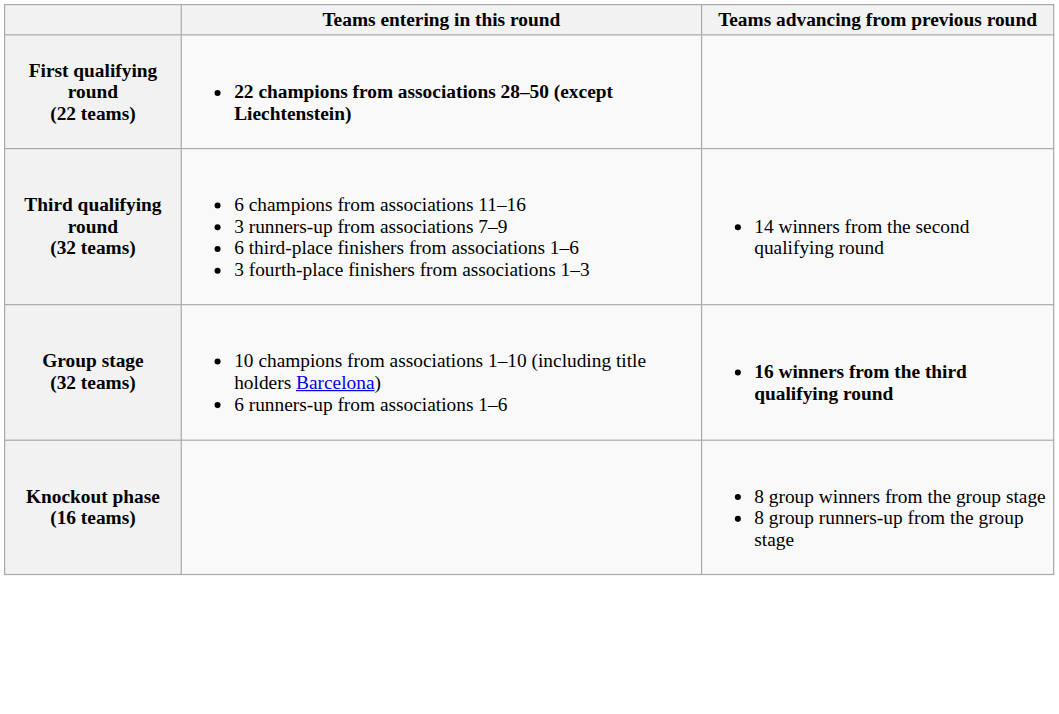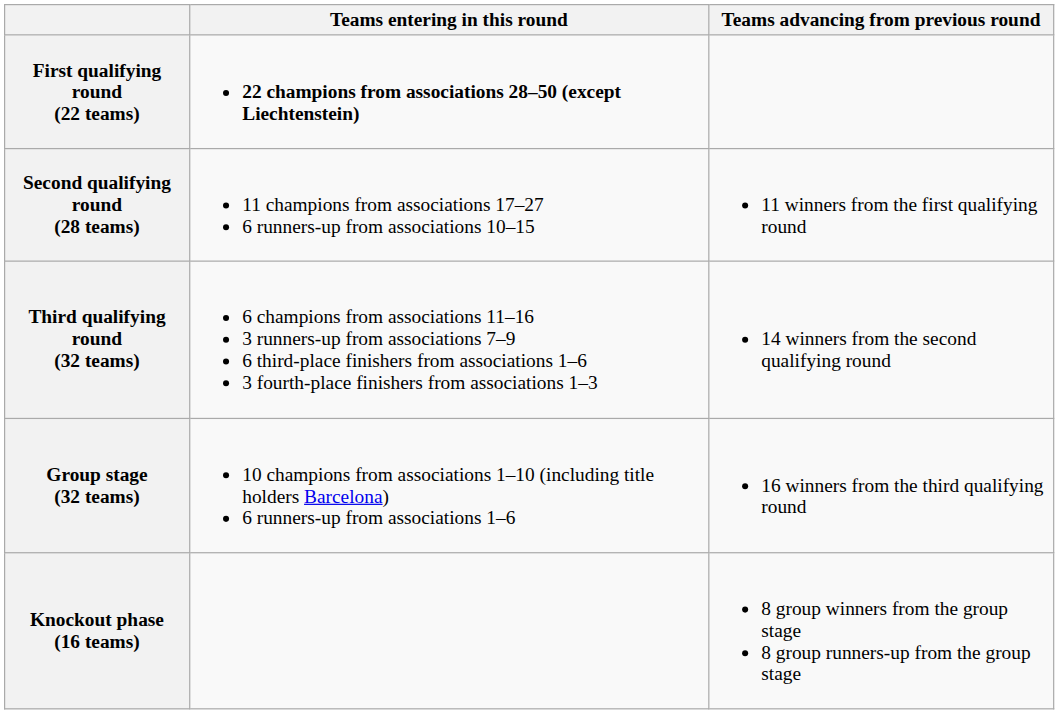+ row: Second qualifying round (28 teams) | 11 champions from associations 17–27 6 runners-up from associations 10–15 | 11 winners from the first qualifying round
Group stage (32 teams) | Teams advancing from previous round: bold -> normal
